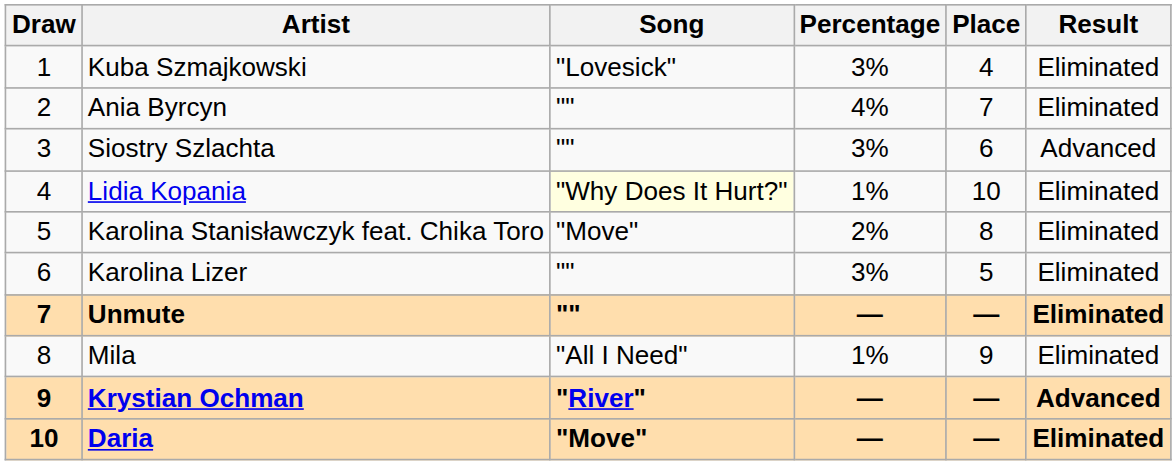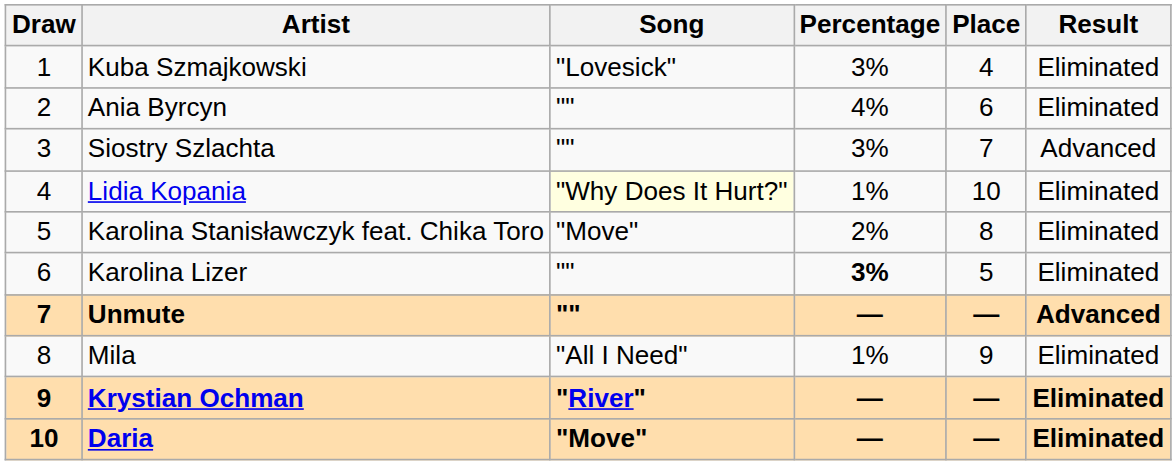Ania Byrcyn | Place: 7 -> 6
Siostry Szlachta | Place: 6 -> 7
Karolina Lizer | Percentage: normal -> bold
Unmute | Result: Eliminated -> Advanced
Krystian Ochman | Result: Advanced -> Eliminated
